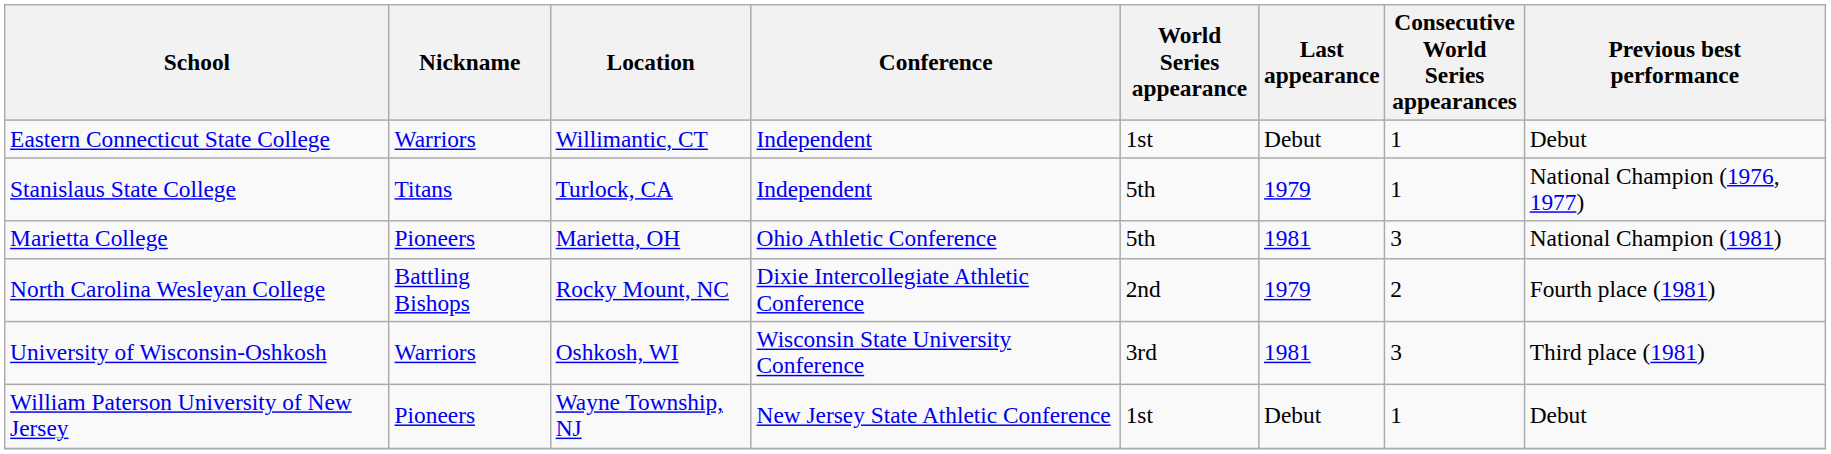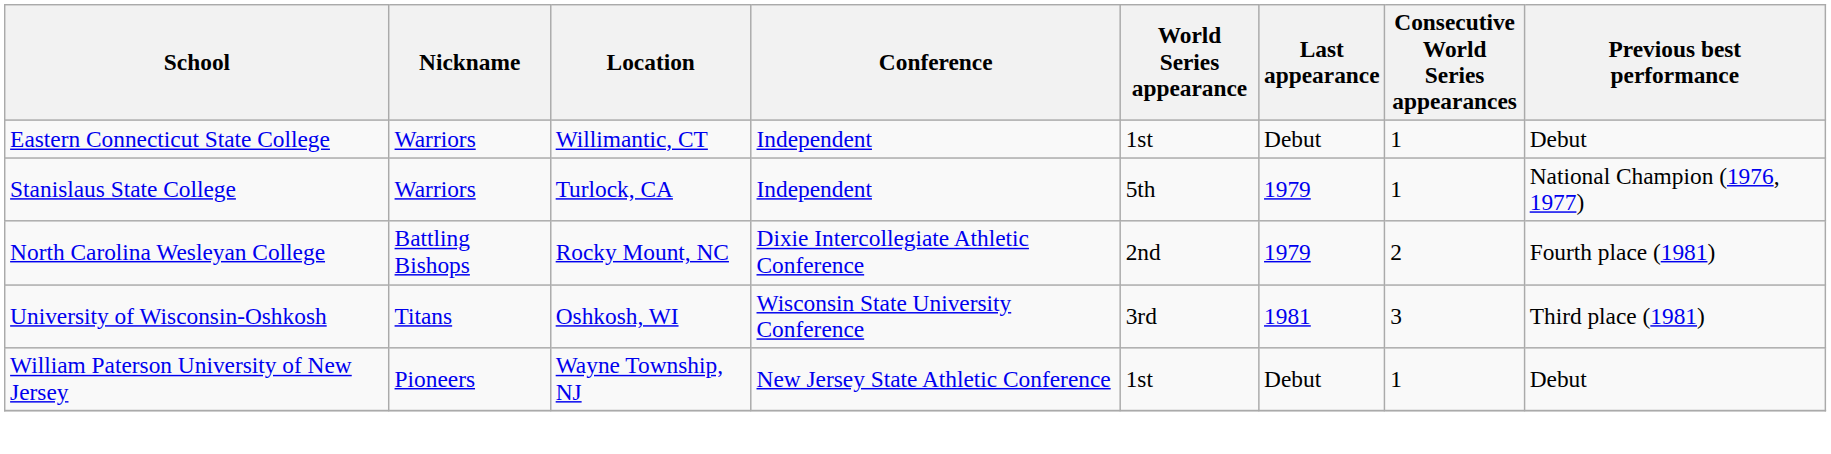Stanislaus State College | Nickname: Titans -> Warriors
- row: Marietta College | Pioneers | Marietta, OH | Ohio Athletic Conference | 5th | 1981 | 3 | National Champion (1981)
University of Wisconsin-Oshkosh | Nickname: Warriors -> Titans
